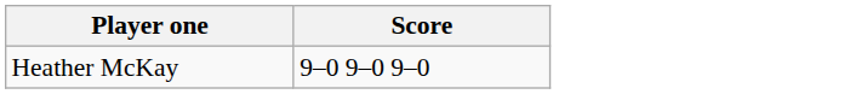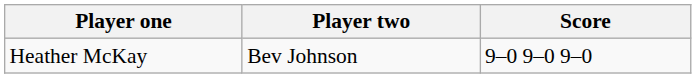+ column: Player two | Bev Johnson
